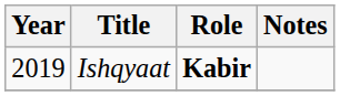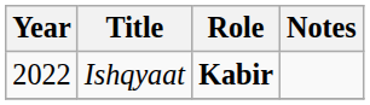Ishqyaat | Year: 2019 -> 2022
